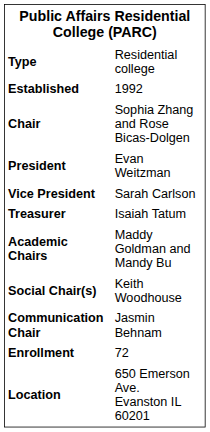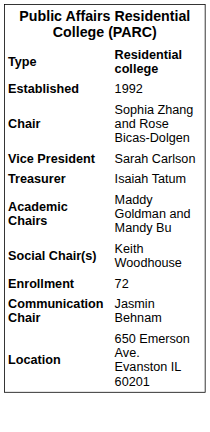Type | column 2: normal -> bold
- row: President | Evan Weitzman
rows swapped: Communication Chair <-> Enrollment
